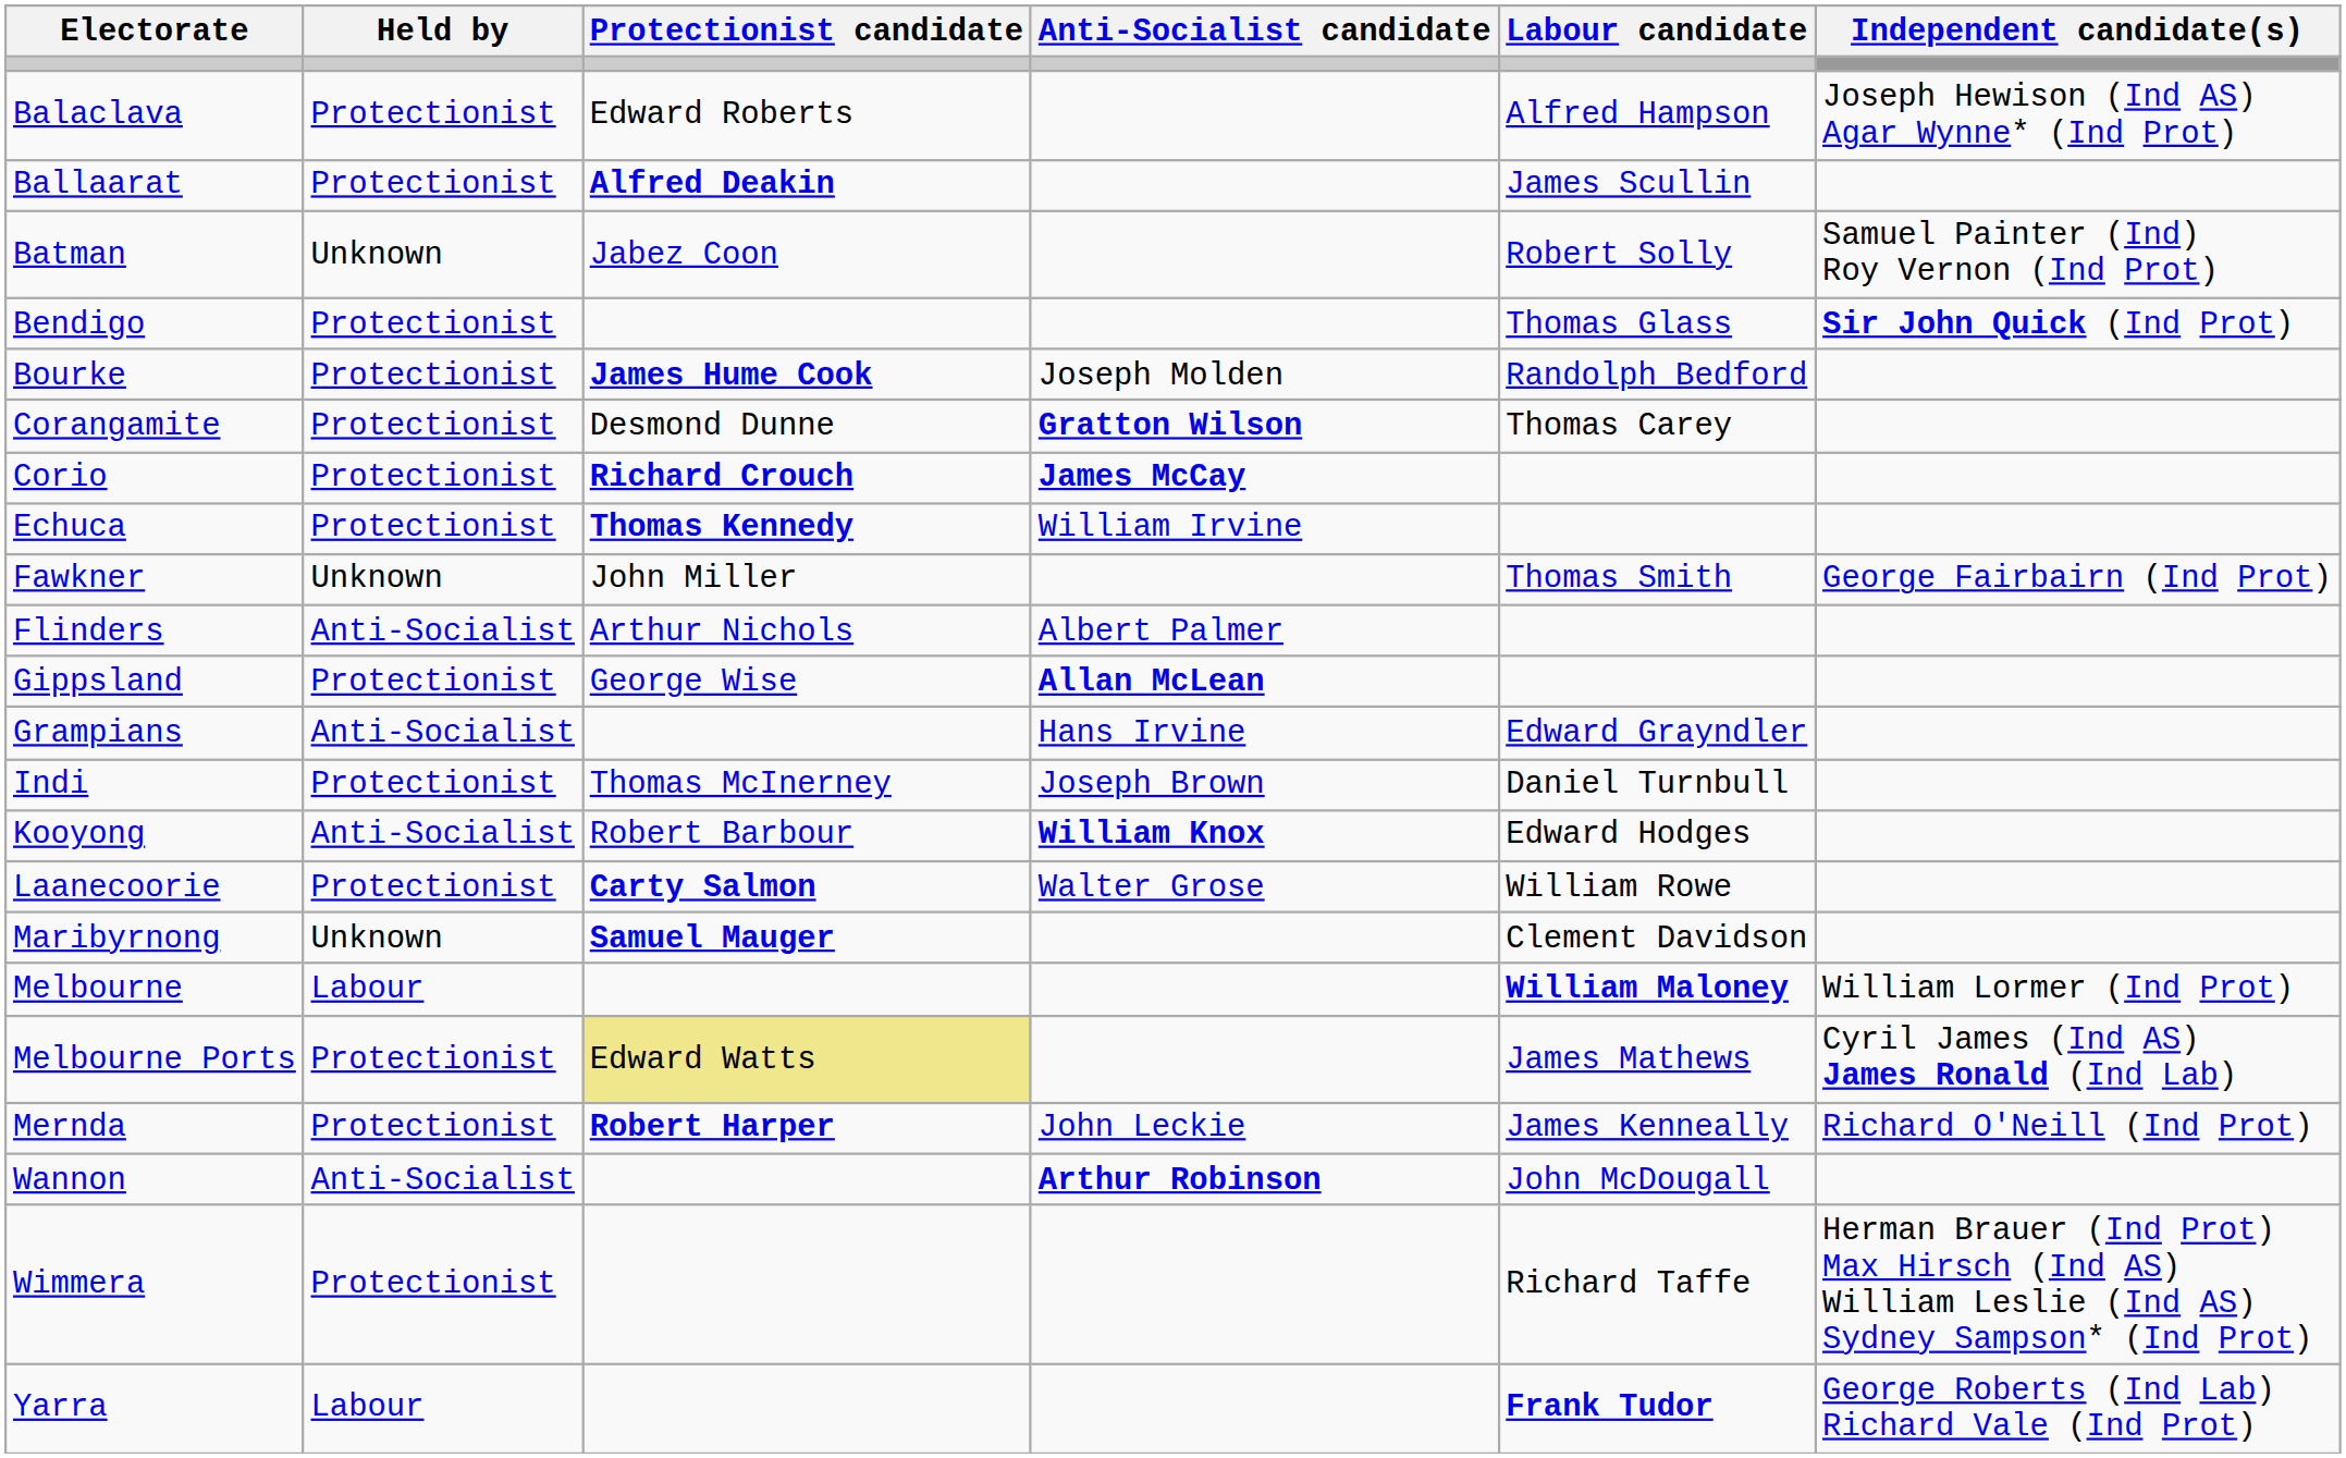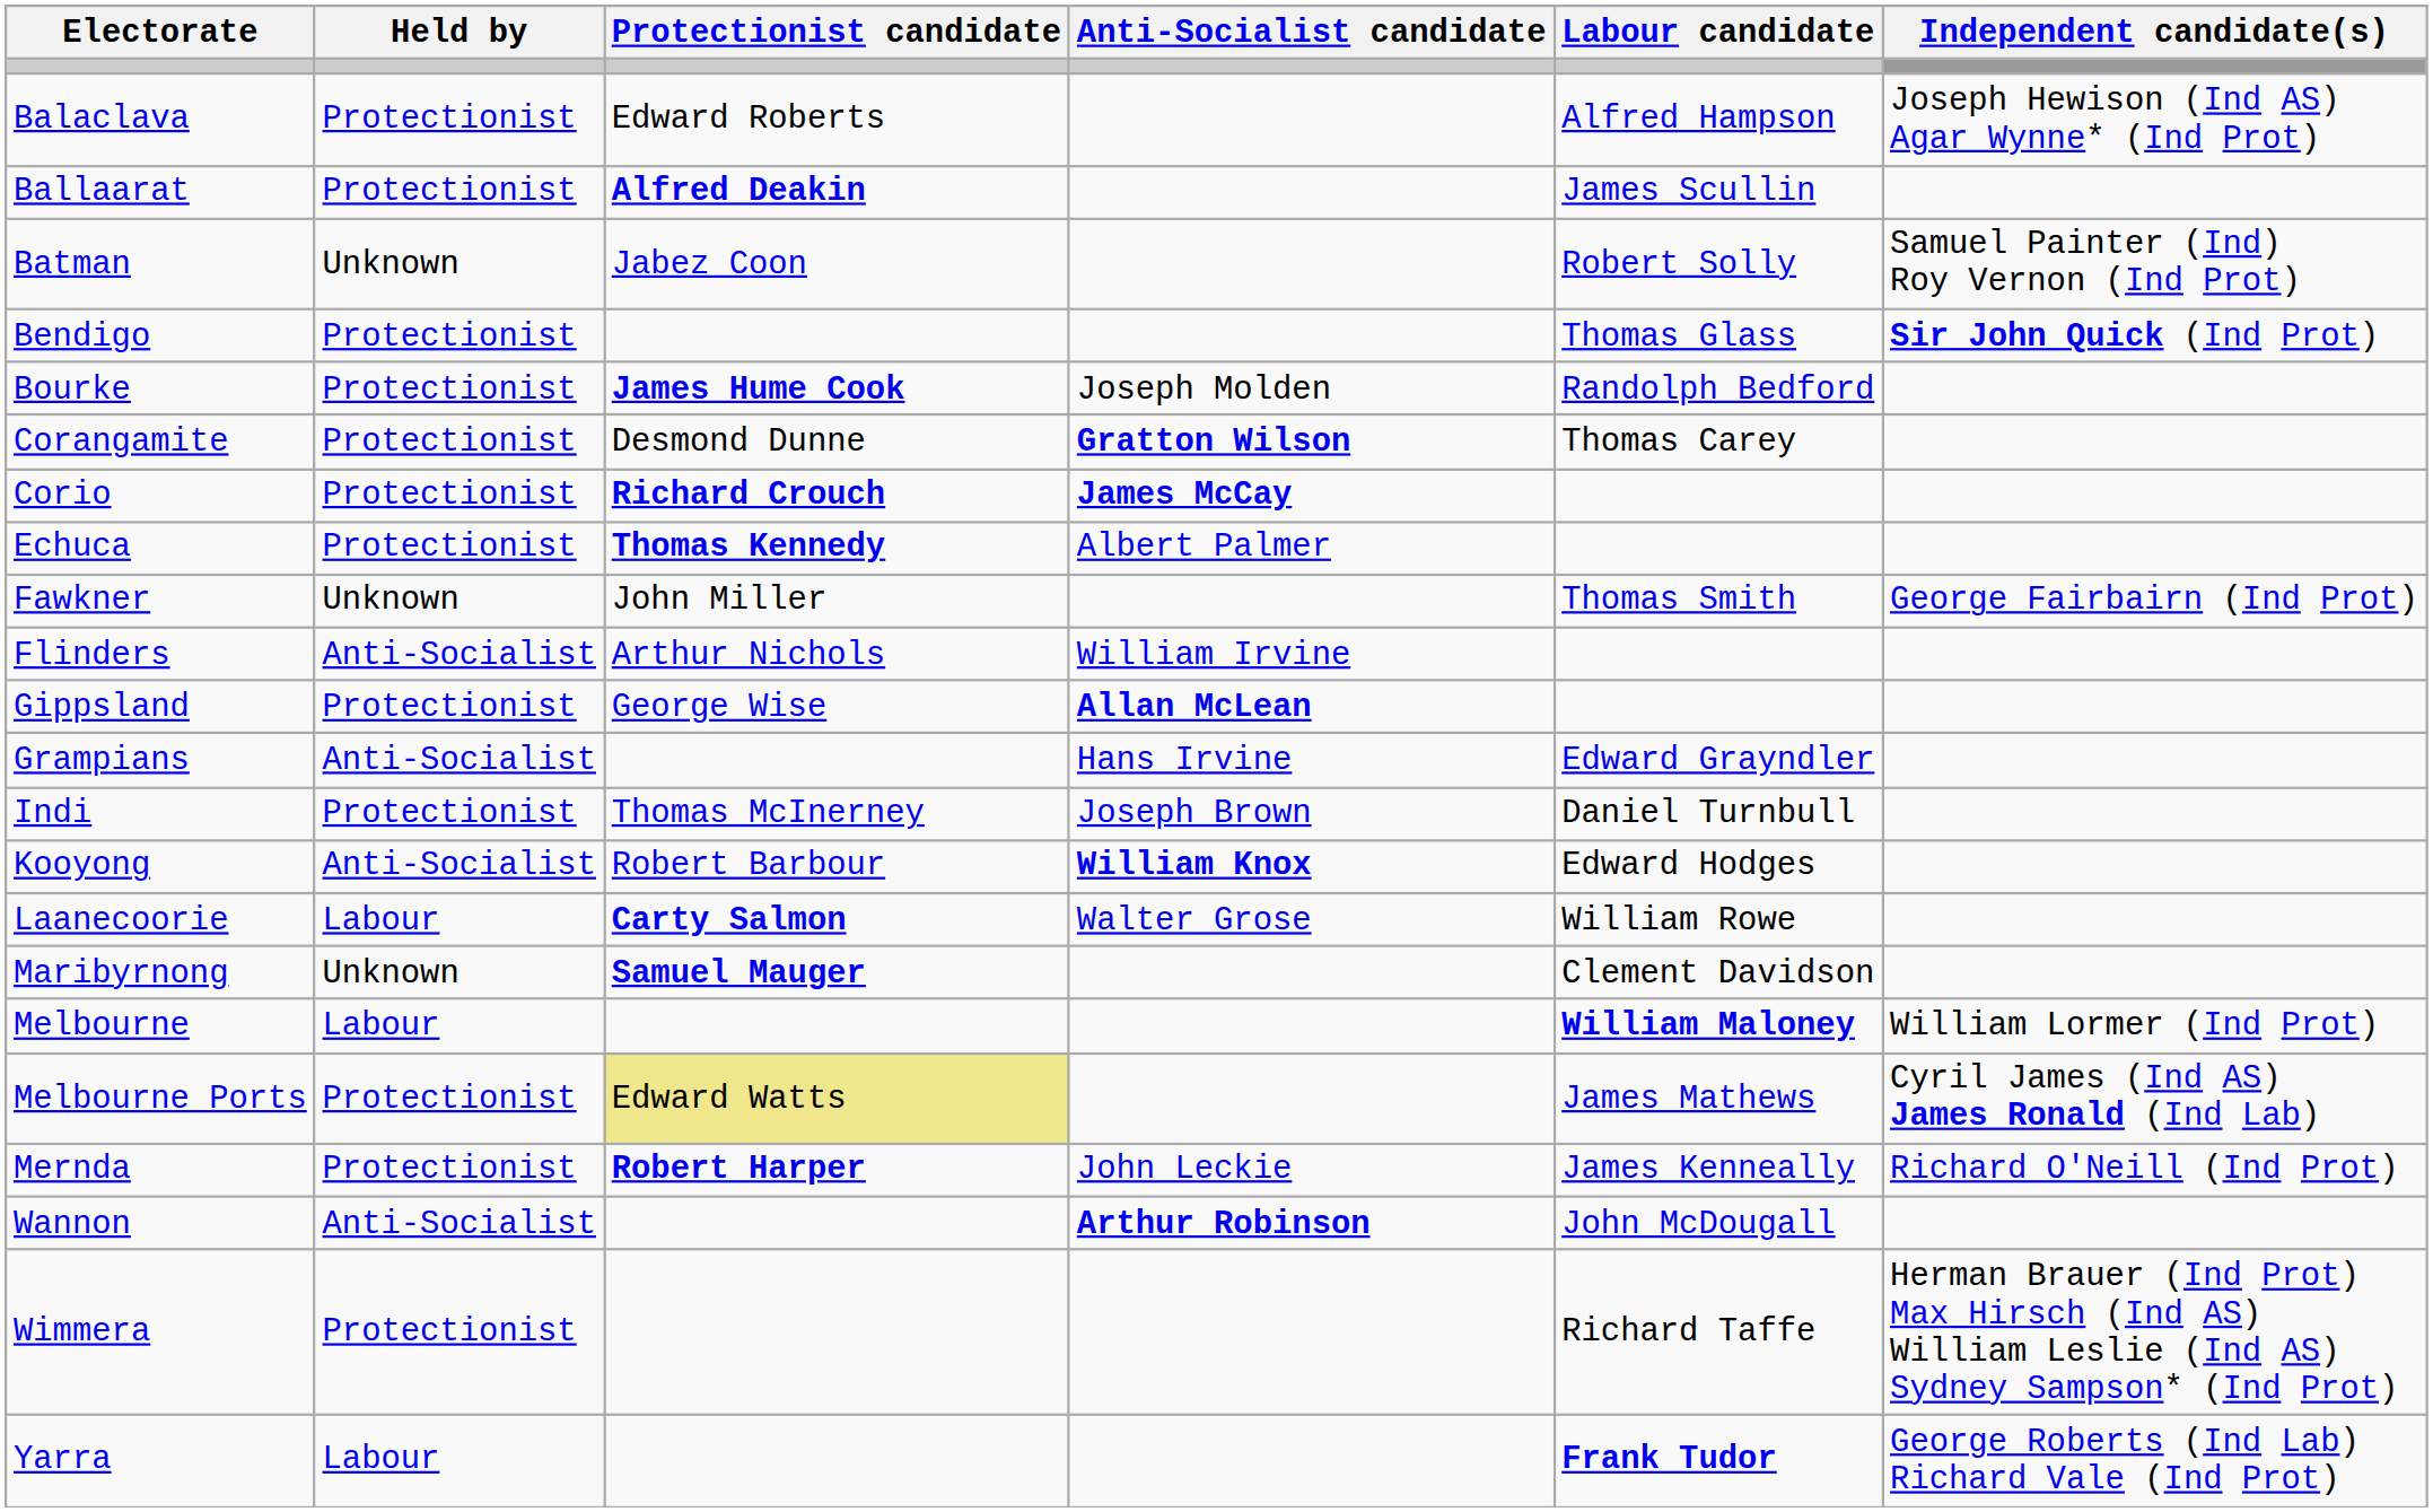Echuca | Anti-Socialist candidate: William Irvine -> Albert Palmer
Flinders | Anti-Socialist candidate: Albert Palmer -> William Irvine
Laanecoorie | Held by: Protectionist -> Labour
